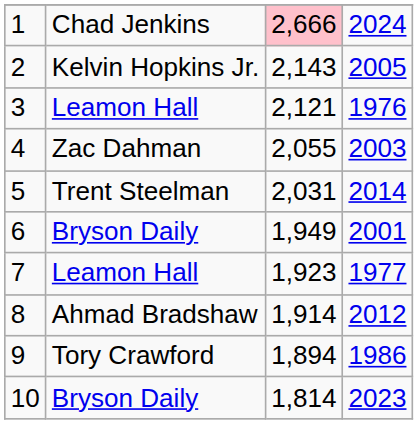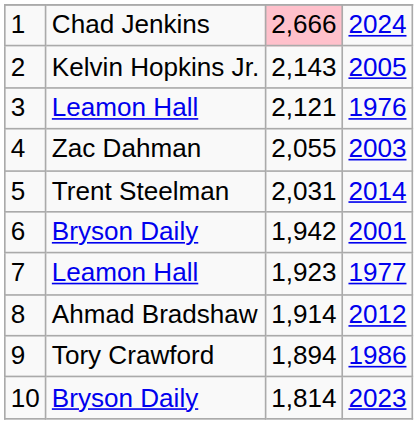6 | column 3: 1,949 -> 1,942
